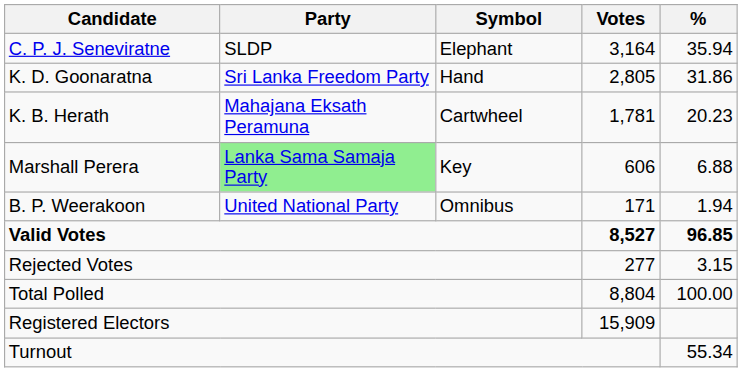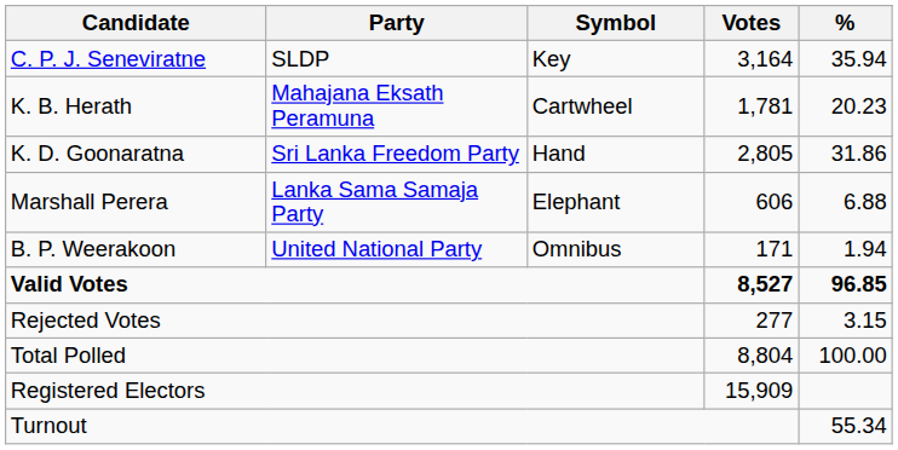C. P. J. Seneviratne | Symbol: Elephant -> Key
rows swapped: K. D. Goonaratna <-> K. B. Herath
Marshall Perera | Party: lightgreen background -> no background
Marshall Perera | Symbol: Key -> Elephant
